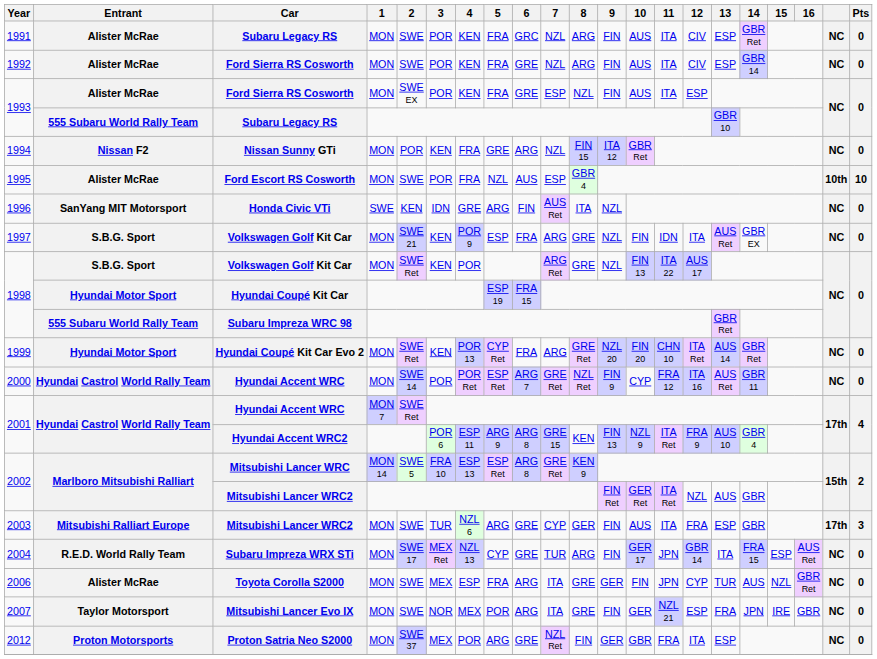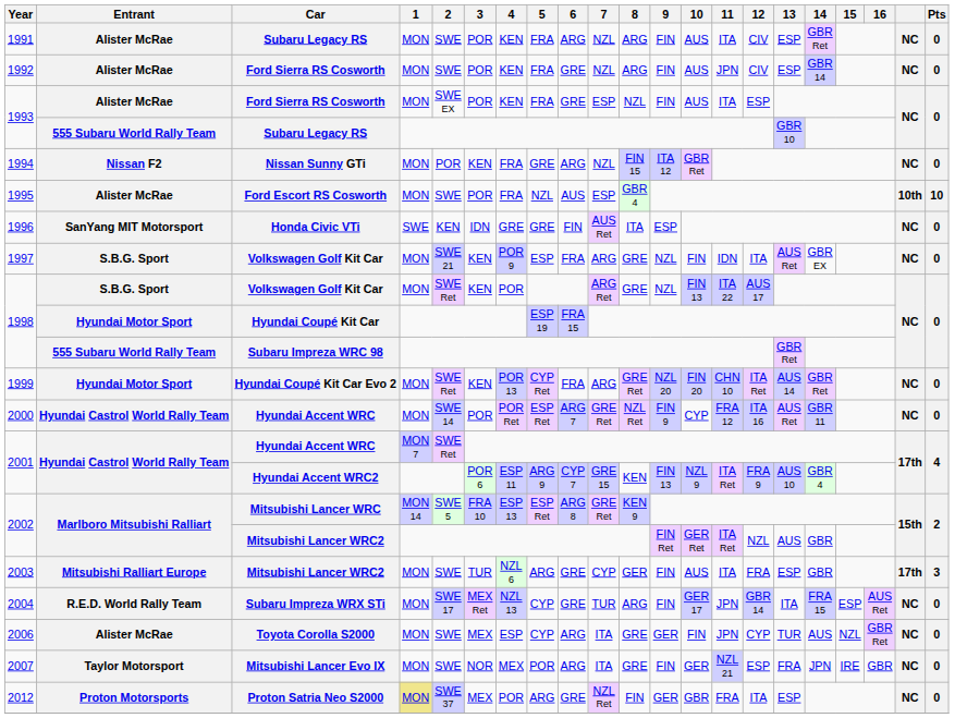1991 | 6: GRC -> ARG
1992 | 11: ITA -> JPN
1996 | 5: ARG -> GRE
1996 | 9: NZL -> ESP
2001 / Hyundai Accent WRC2 | 6: ARG 8 -> CYP 7
2006 | 5: FRA -> CYP
2012 | 1: no background -> khaki background
